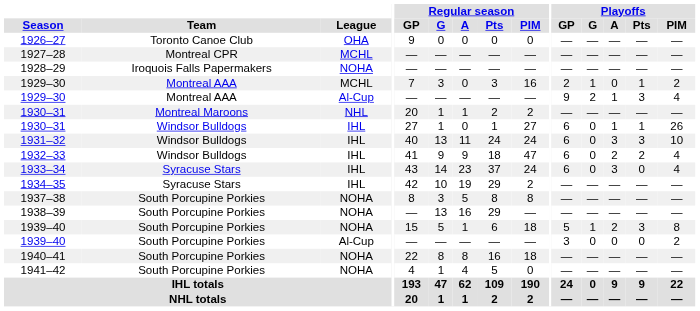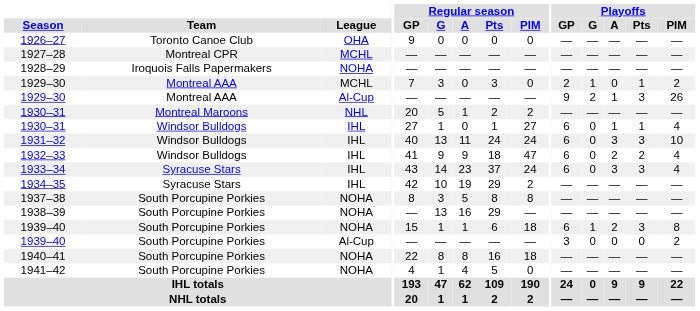1929–30 / MCHL | Regular season / PIM: 16 -> 0
1929–30 / Al-Cup | Playoffs / PIM: 4 -> 26
1930–31 / NHL | Regular season / G: 1 -> 5
1930–31 / IHL | Playoffs / PIM: 26 -> 4
1933–34 | Playoffs / Pts: 0 -> 3
1939–40 / NOHA | Regular season / G: 5 -> 1
1939–40 / NOHA | Playoffs / GP: 5 -> 6
